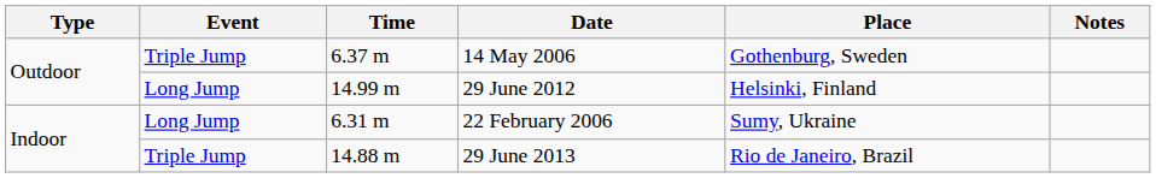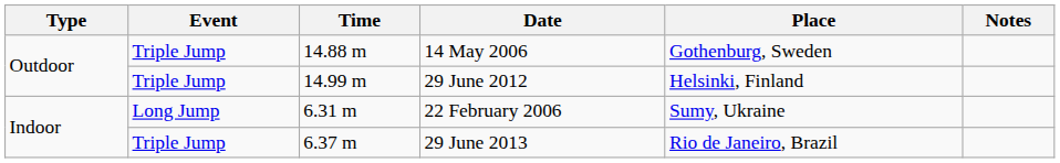14 May 2006 | Time: 6.37 m -> 14.88 m
29 June 2012 | Event: Long Jump -> Triple Jump
29 June 2013 | Time: 14.88 m -> 6.37 m
